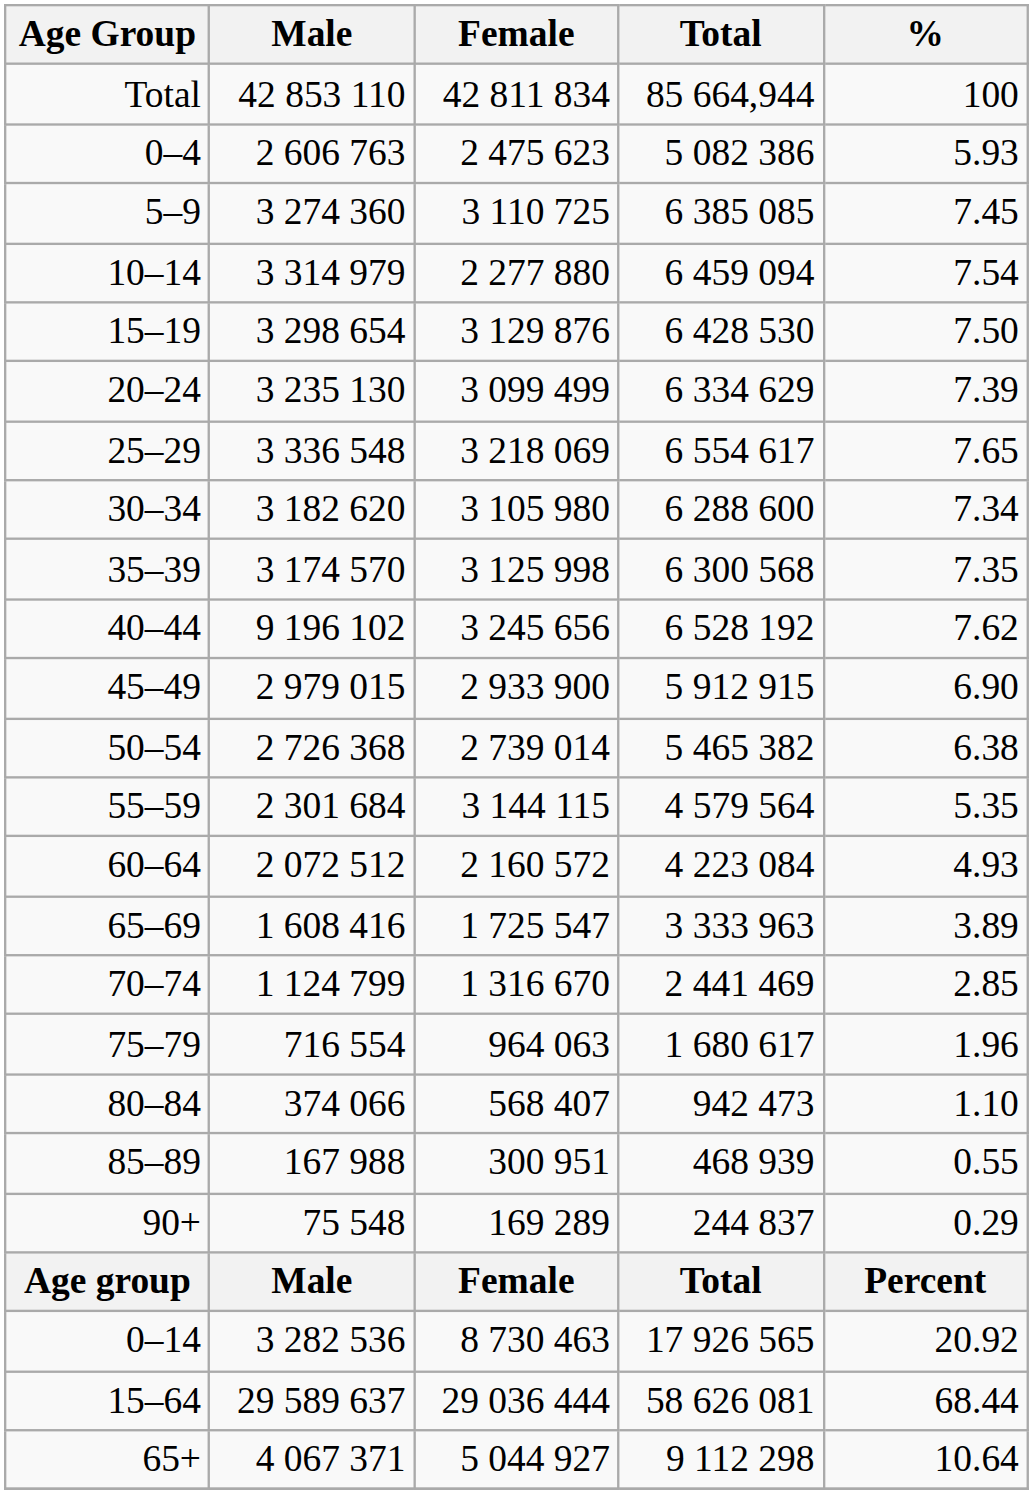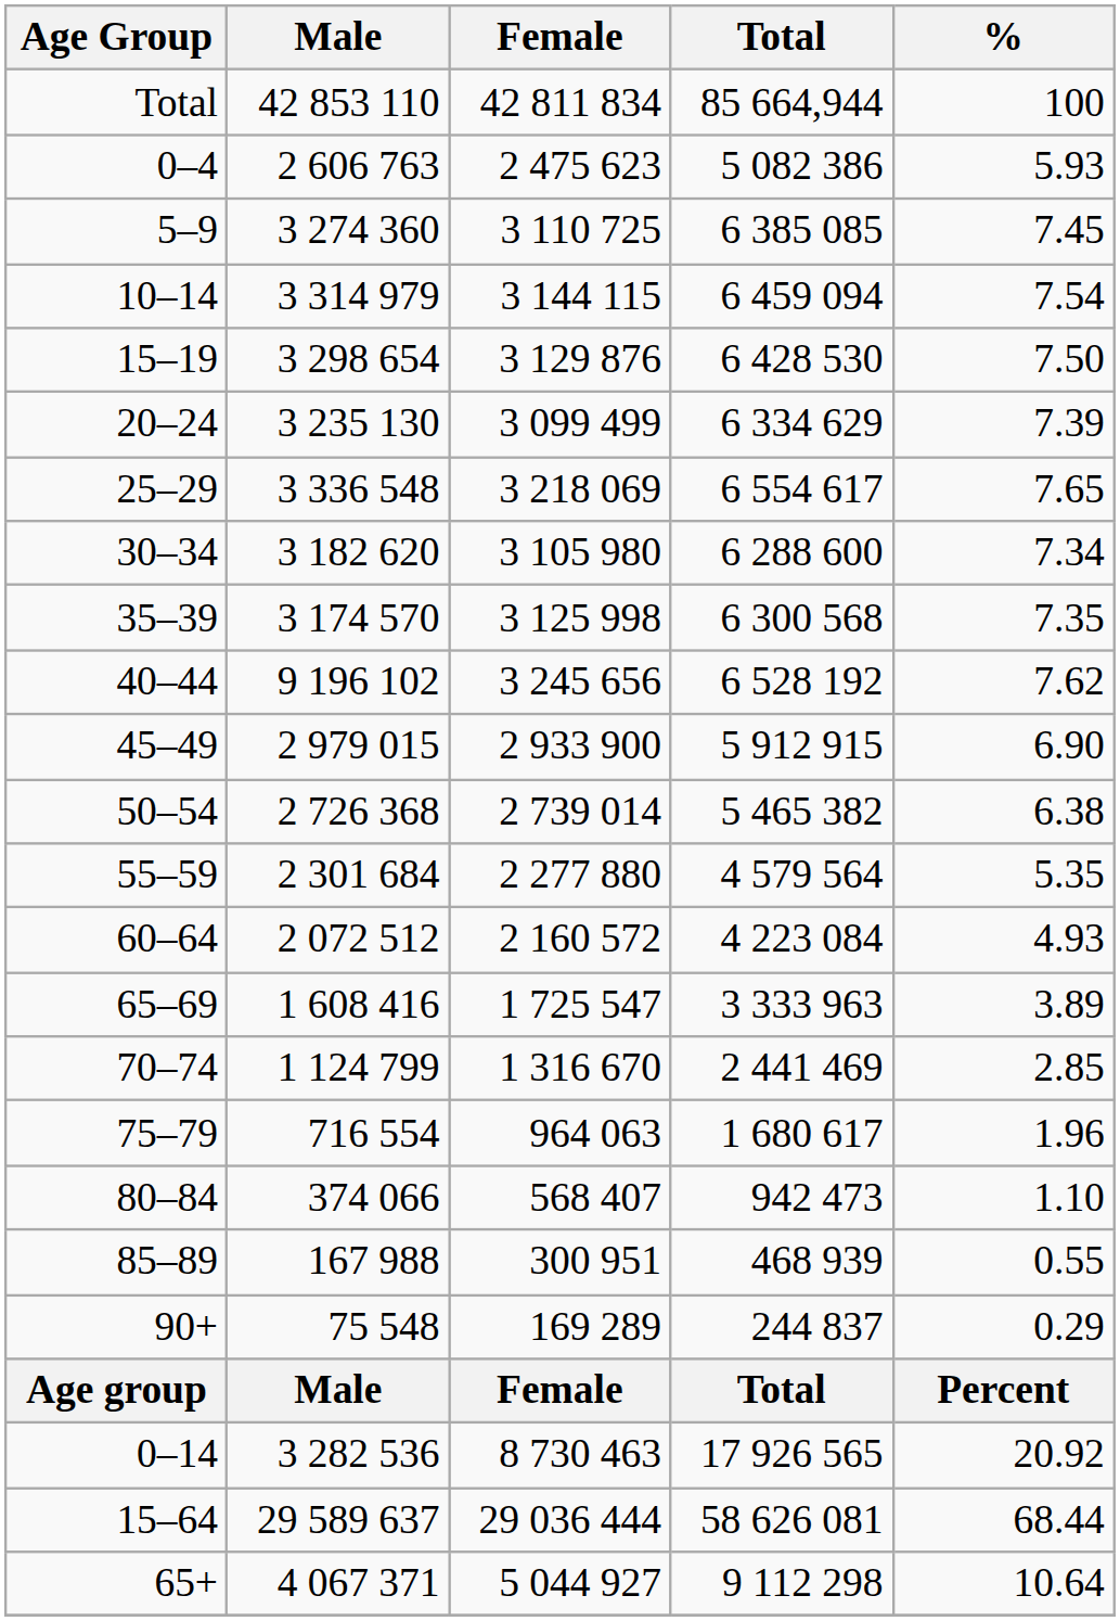10–14 | Female: 2 277 880 -> 3 144 115
55–59 | Female: 3 144 115 -> 2 277 880
